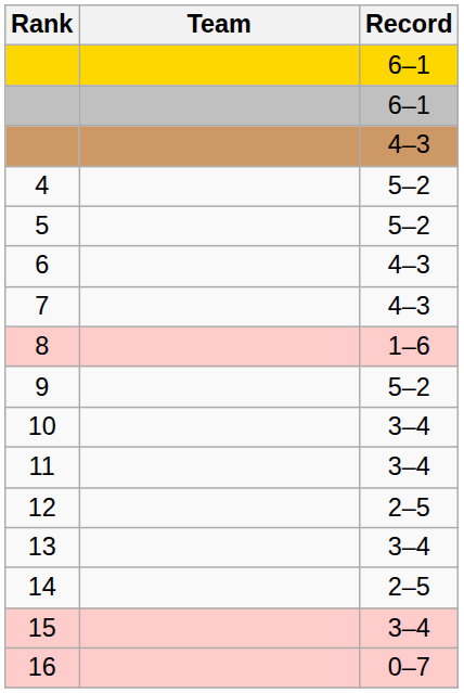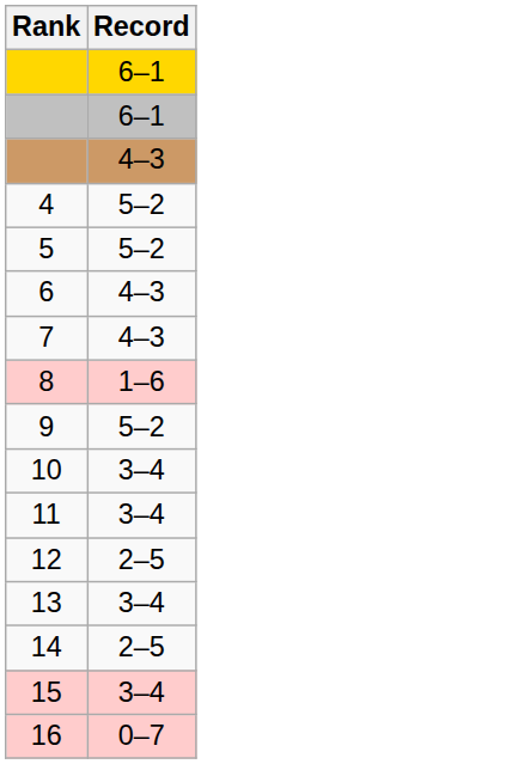- column: Team
